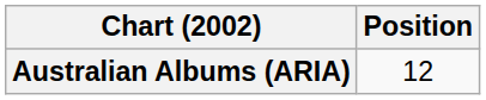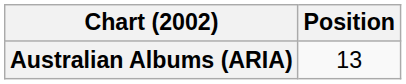Australian Albums (ARIA) | Position: 12 -> 13
